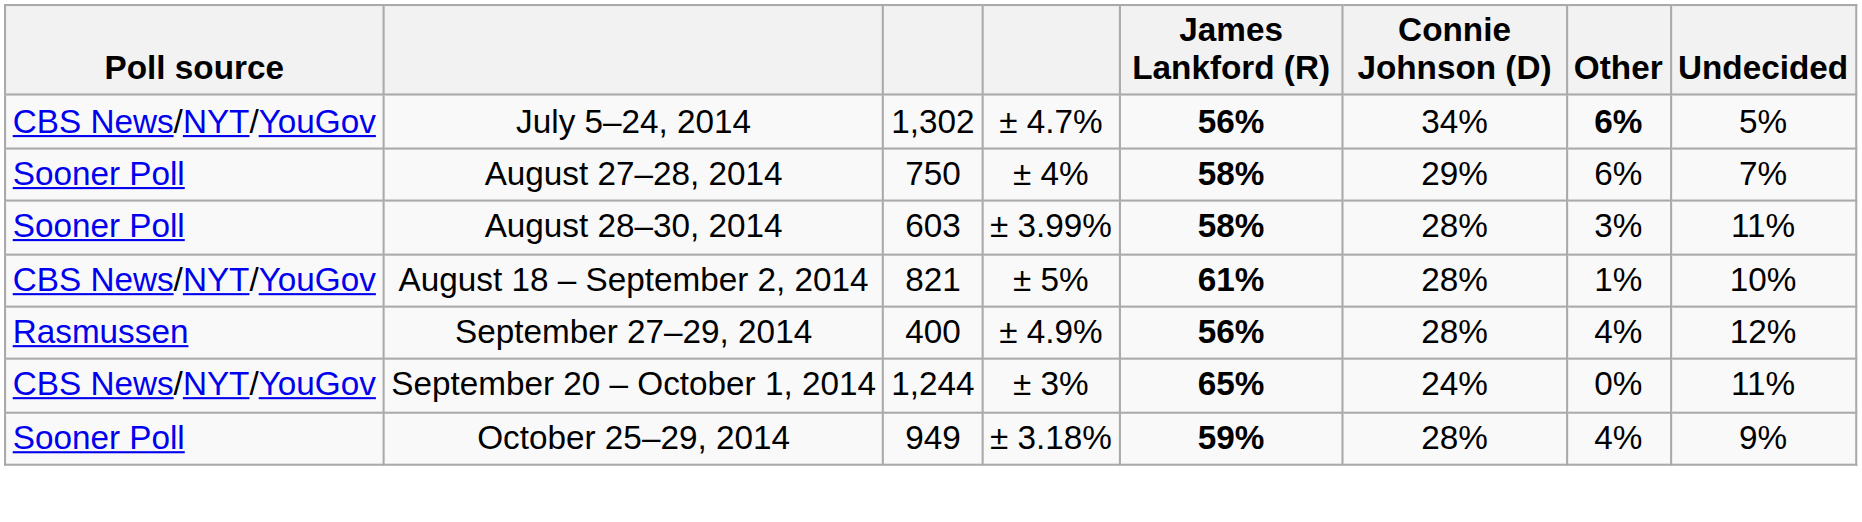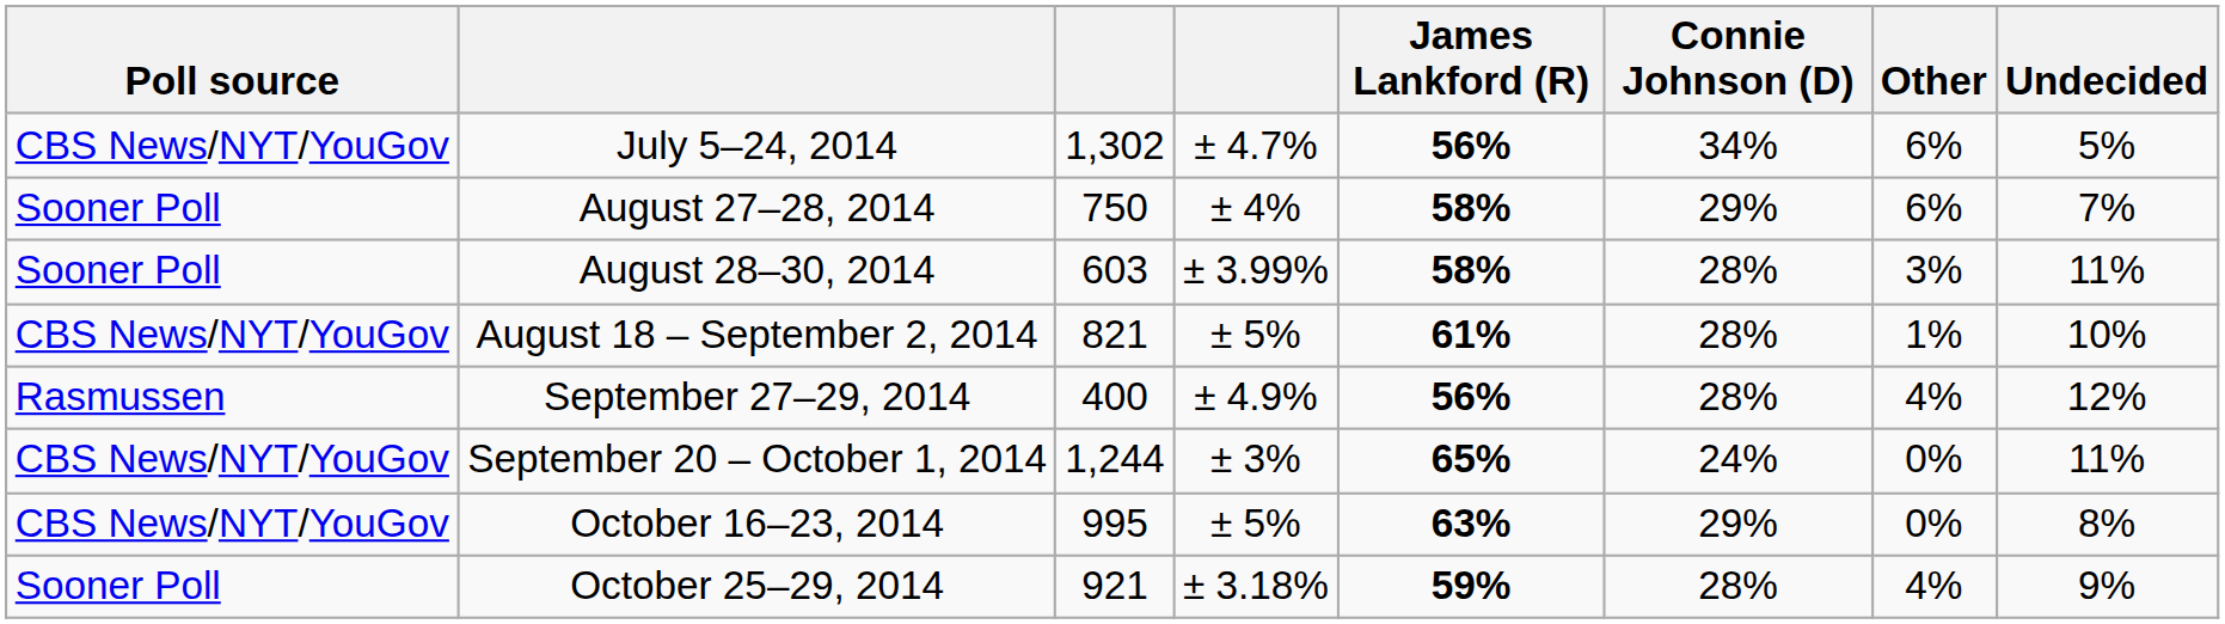July 5–24, 2014 | Other: bold -> normal
+ row: CBS News/NYT/YouGov | October 16–23, 2014 | 995 | ± 5% | 63% | 29% | 0% | 8%
October 25–29, 2014 | column 3: 949 -> 921
